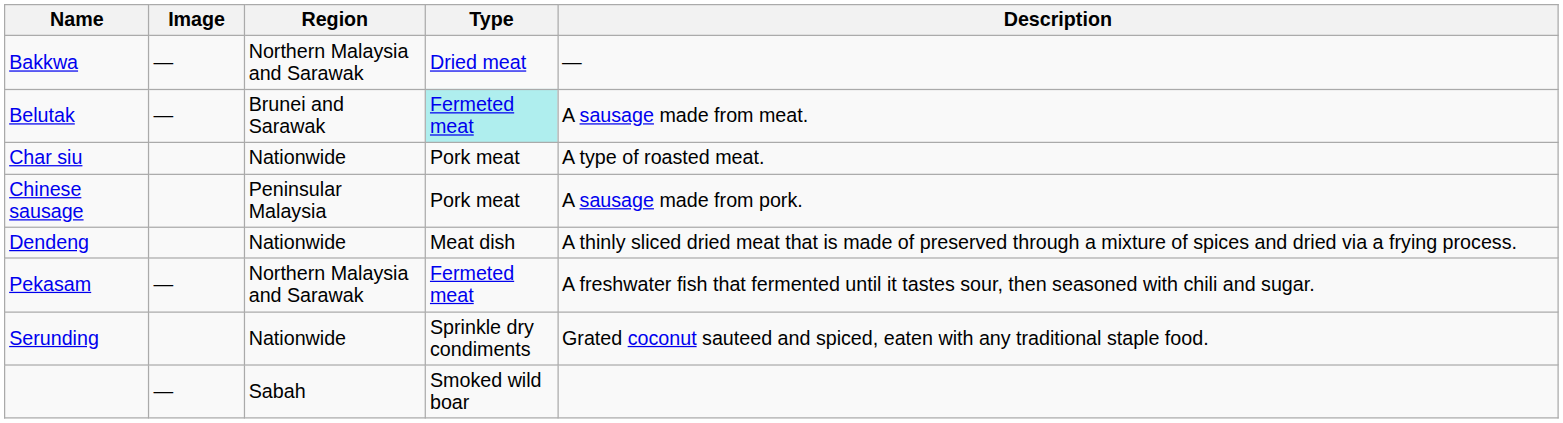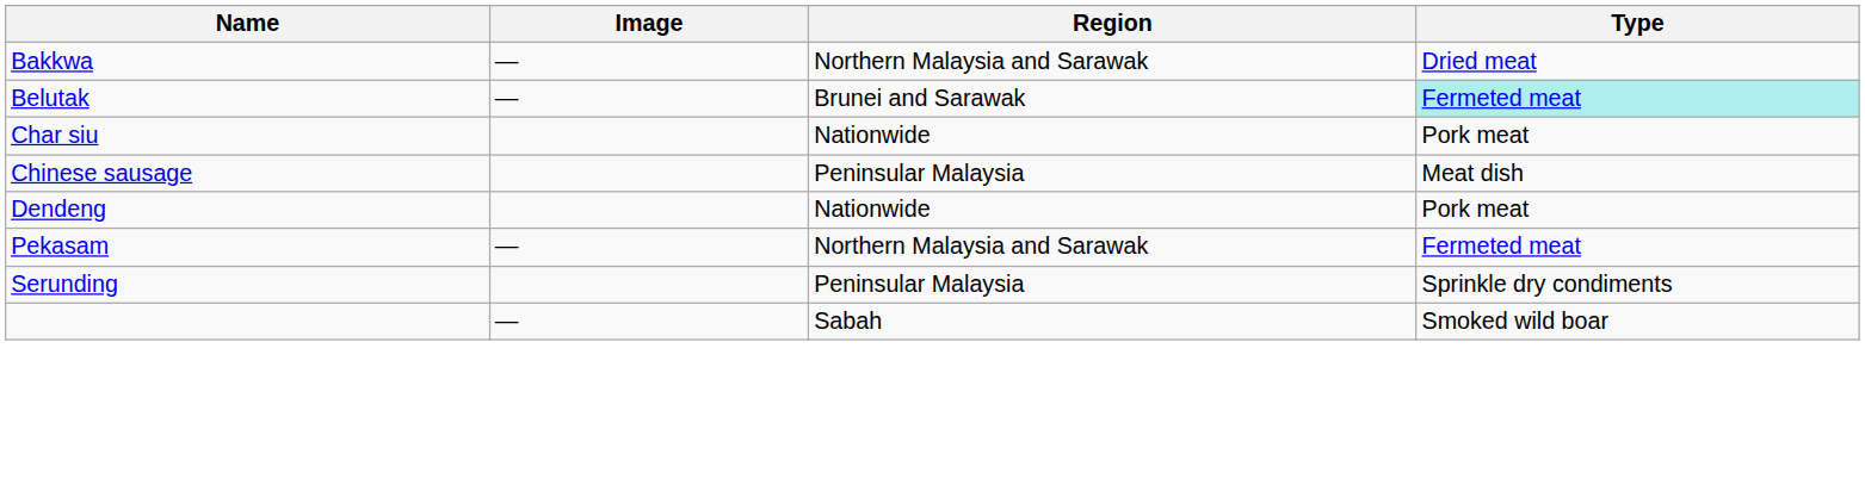- column: Description | — | A sausage made from meat. | A type of roasted meat. | A sausage made from pork. | A thinly sliced dried meat that is made of preserved through a mixture of spices and dried via a frying process. | A freshwater fish that fermented until it tastes sour, then seasoned with chili and sugar. | Grated coconut sauteed and spiced, eaten with any traditional staple food.
Chinese sausage | Type: Pork meat -> Meat dish
Dendeng | Type: Meat dish -> Pork meat
Serunding | Region: Nationwide -> Peninsular Malaysia
